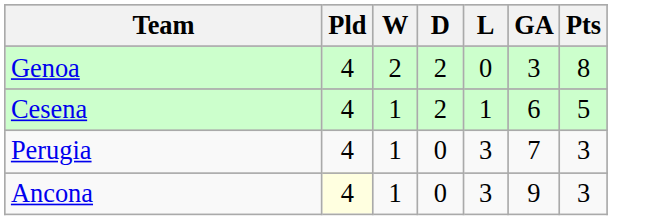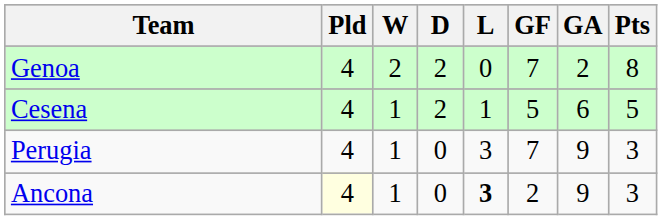+ column: GF | 7 | 5 | 7 | 2
Genoa | GA: 3 -> 2
Perugia | GA: 7 -> 9
Ancona | L: normal -> bold
